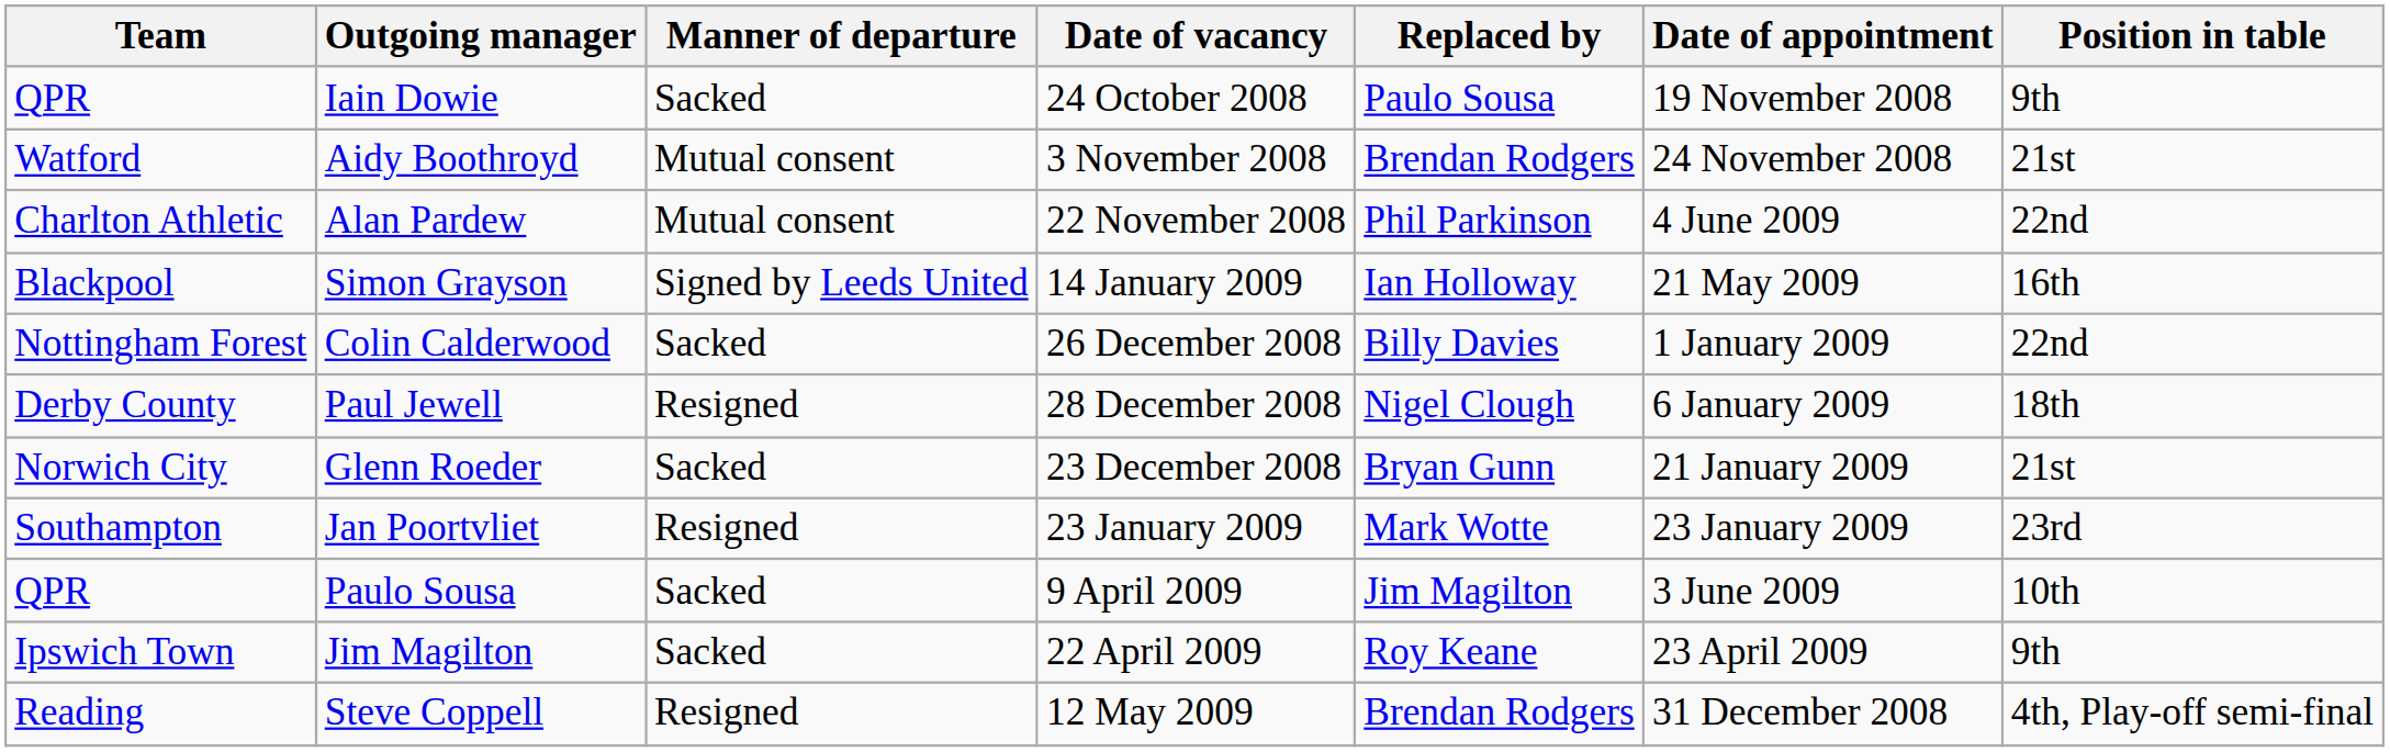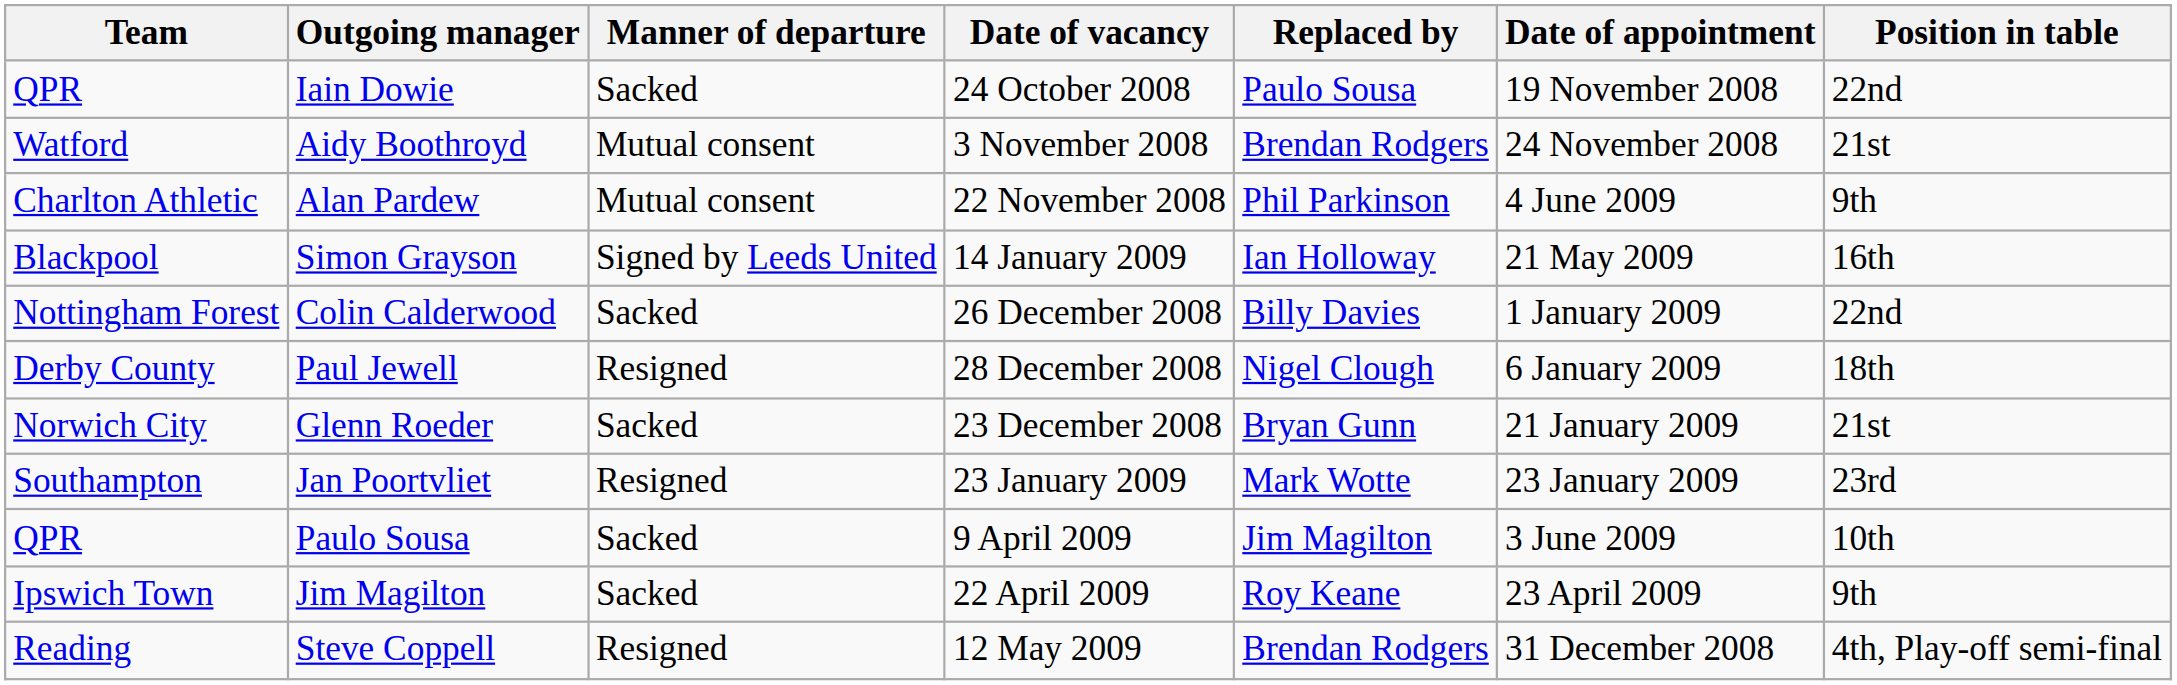Iain Dowie | Position in table: 9th -> 22nd
Alan Pardew | Position in table: 22nd -> 9th
